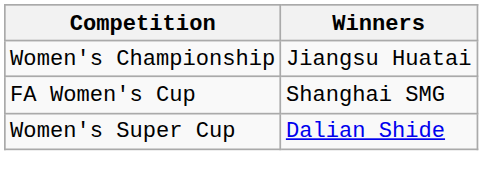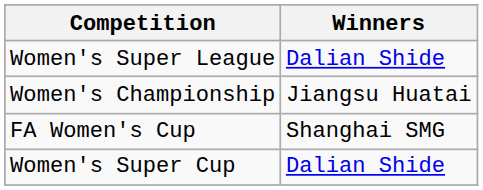+ row: Women's Super League | Dalian Shide
